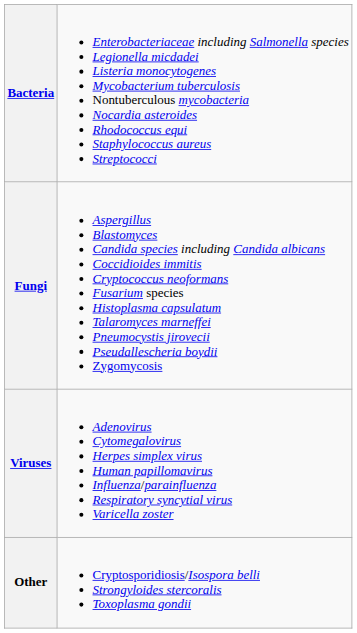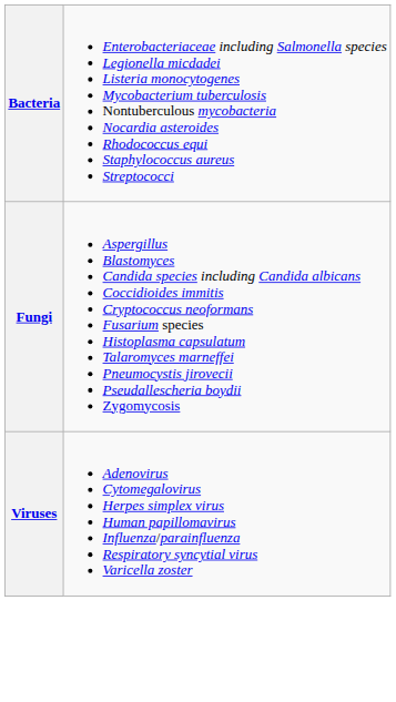- row: Other | Cryptosporidiosis/Isospora belli Strongyloides stercoralis Toxoplasma gondii
